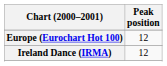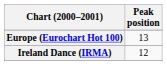Europe (Eurochart Hot 100) | Peak position: 12 -> 13
